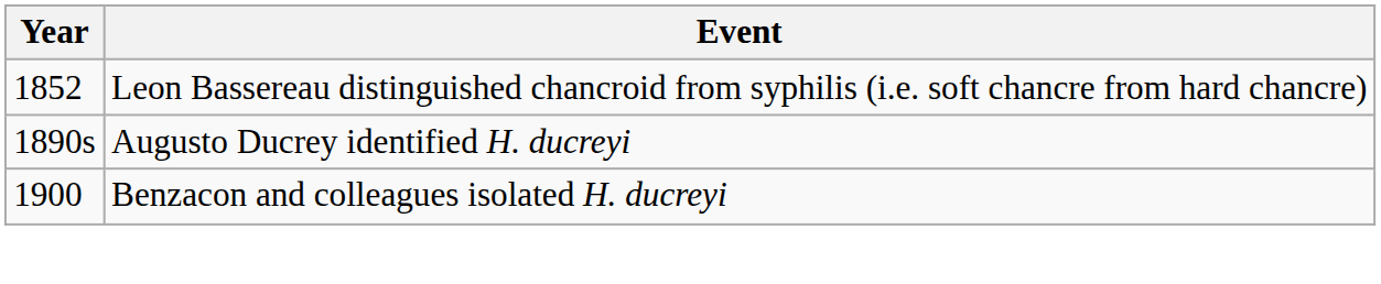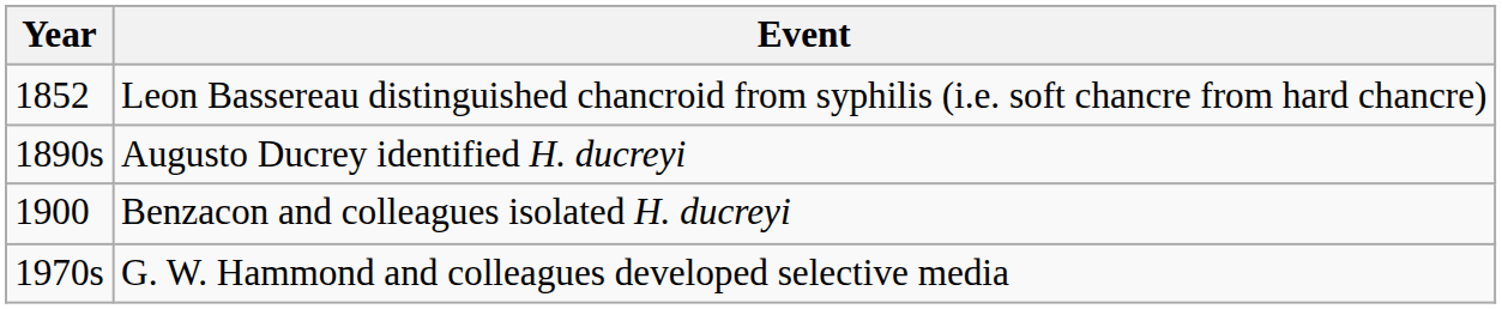+ row: 1970s | G. W. Hammond and colleagues developed selective media
